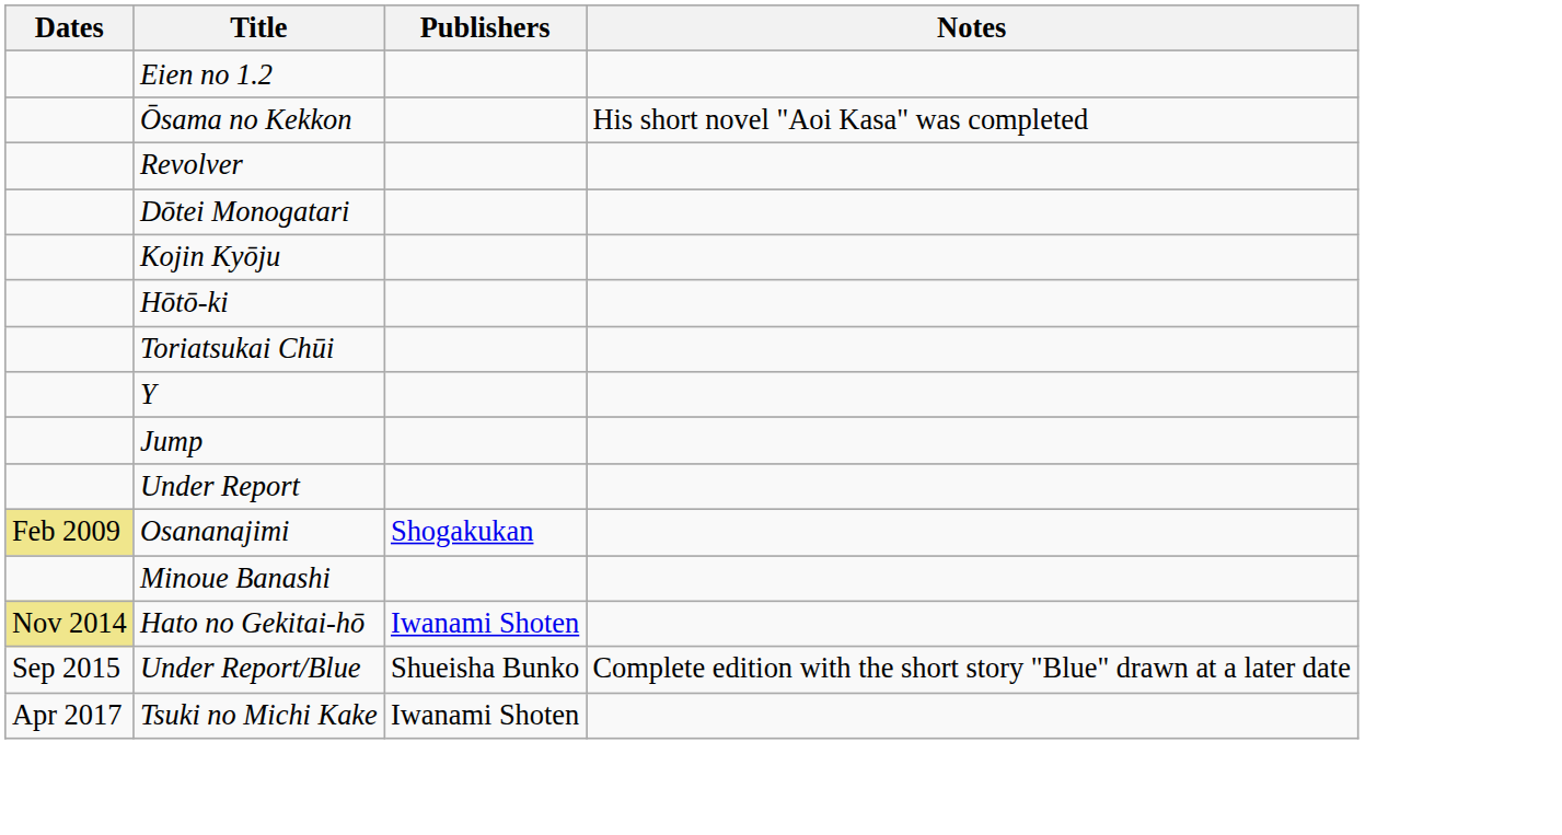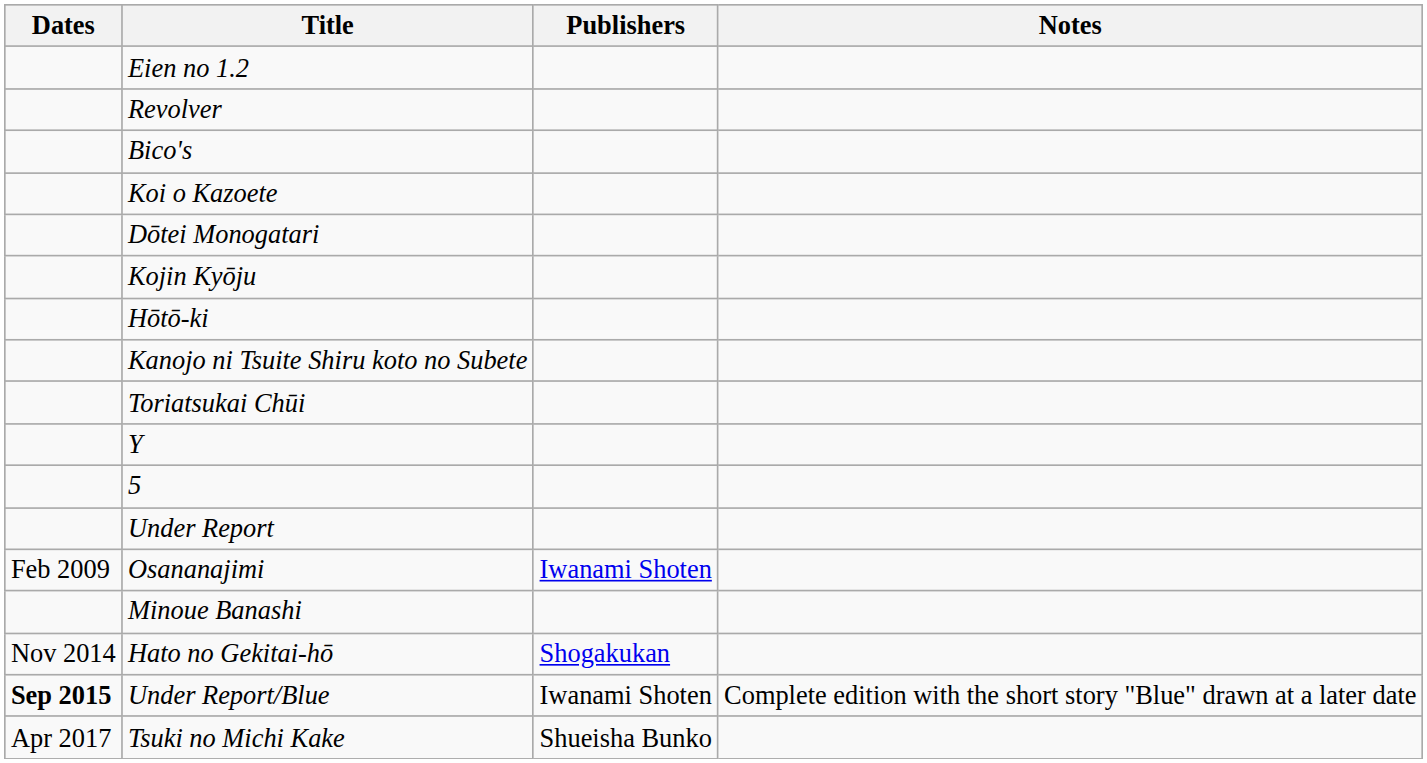- row: Ōsama no Kekkon | His short novel "Aoi Kasa" was completed
+ row: Bico's
+ row: Koi o Kazoete
+ row: Kanojo ni Tsuite Shiru koto no Subete
- row: Jump
+ row: 5
Osananajimi | Dates: khaki background -> no background
Osananajimi | Publishers: Shogakukan -> Iwanami Shoten
Hato no Gekitai-hō | Dates: khaki background -> no background
Hato no Gekitai-hō | Publishers: Iwanami Shoten -> Shogakukan
Under Report/Blue | Dates: normal -> bold
Under Report/Blue | Publishers: Shueisha Bunko -> Iwanami Shoten
Tsuki no Michi Kake | Publishers: Iwanami Shoten -> Shueisha Bunko
